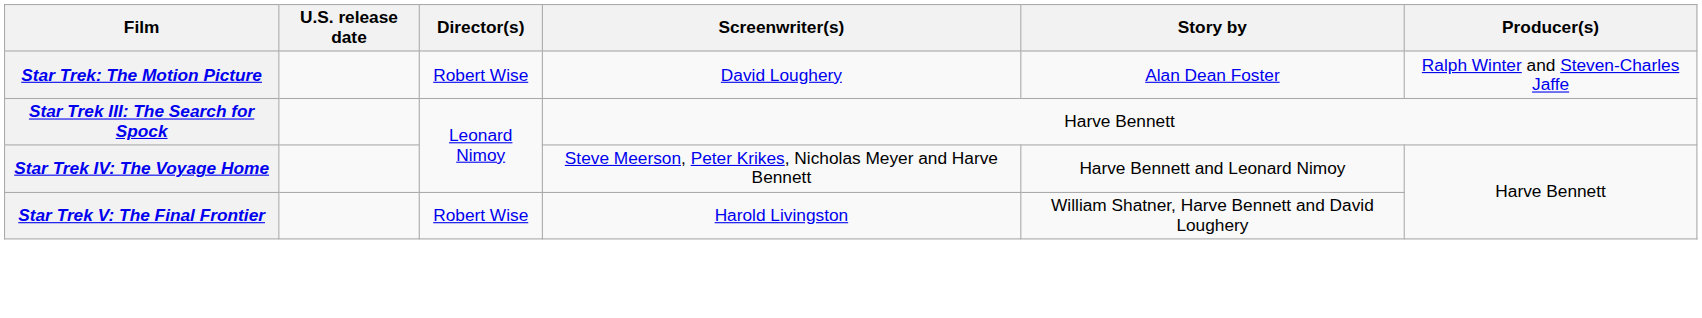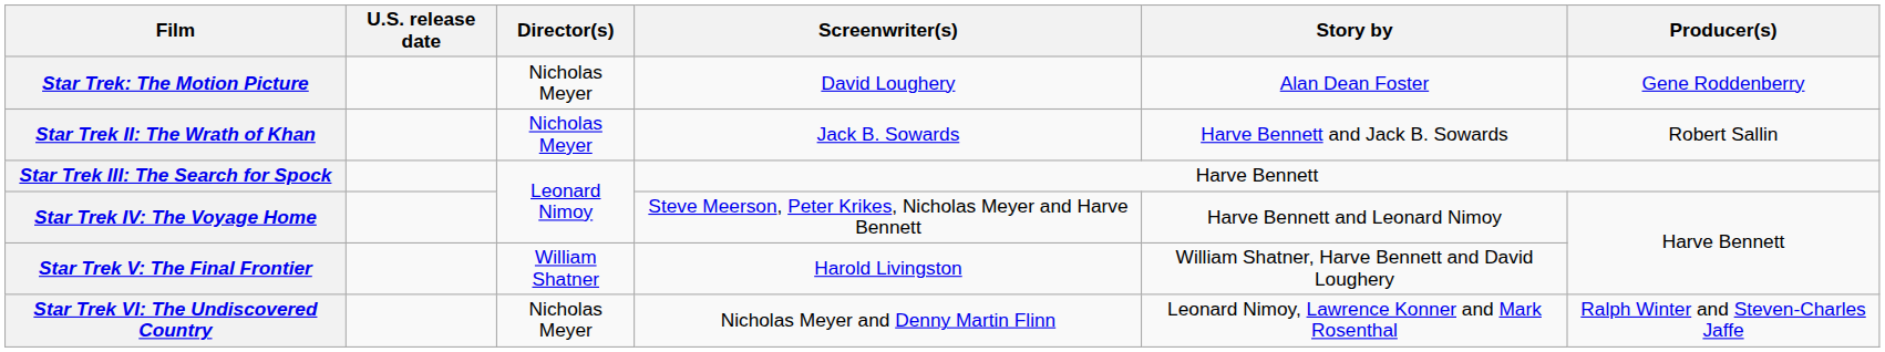Star Trek: The Motion Picture | Director(s): Robert Wise -> Nicholas Meyer
Star Trek: The Motion Picture | Producer(s): Ralph Winter and Steven-Charles Jaffe -> Gene Roddenberry
+ row: Star Trek II: The Wrath of Khan | Nicholas Meyer | Jack B. Sowards | Harve Bennett and Jack B. Sowards | Robert Sallin
Star Trek V: The Final Frontier | Director(s): Robert Wise -> William Shatner
+ row: Star Trek VI: The Undiscovered Country | Nicholas Meyer | Nicholas Meyer and Denny Martin Flinn | Leonard Nimoy, Lawrence Konner and Mark Rosenthal | Ralph Winter and Steven-Charles Jaffe
